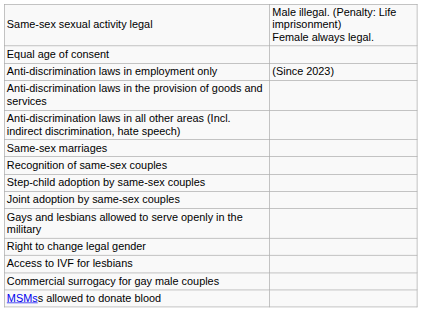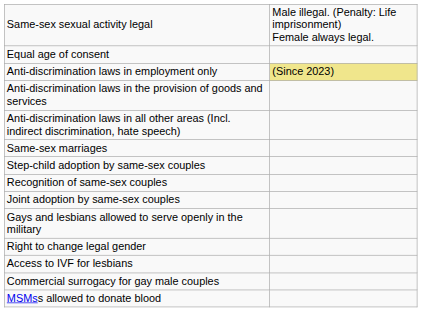Anti-discrimination laws in employment only | column 2: no background -> khaki background
rows swapped: Recognition of same-sex couples <-> Step-child adoption by same-sex couples
